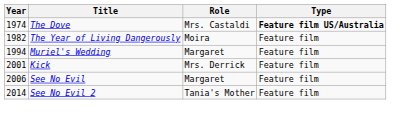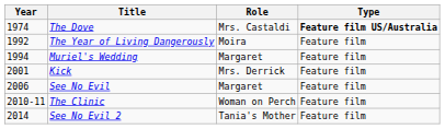The Year of Living Dangerously | Year: 1982 -> 1992
+ row: 2010-11 | The Clinic | Woman on Perch | Feature film
